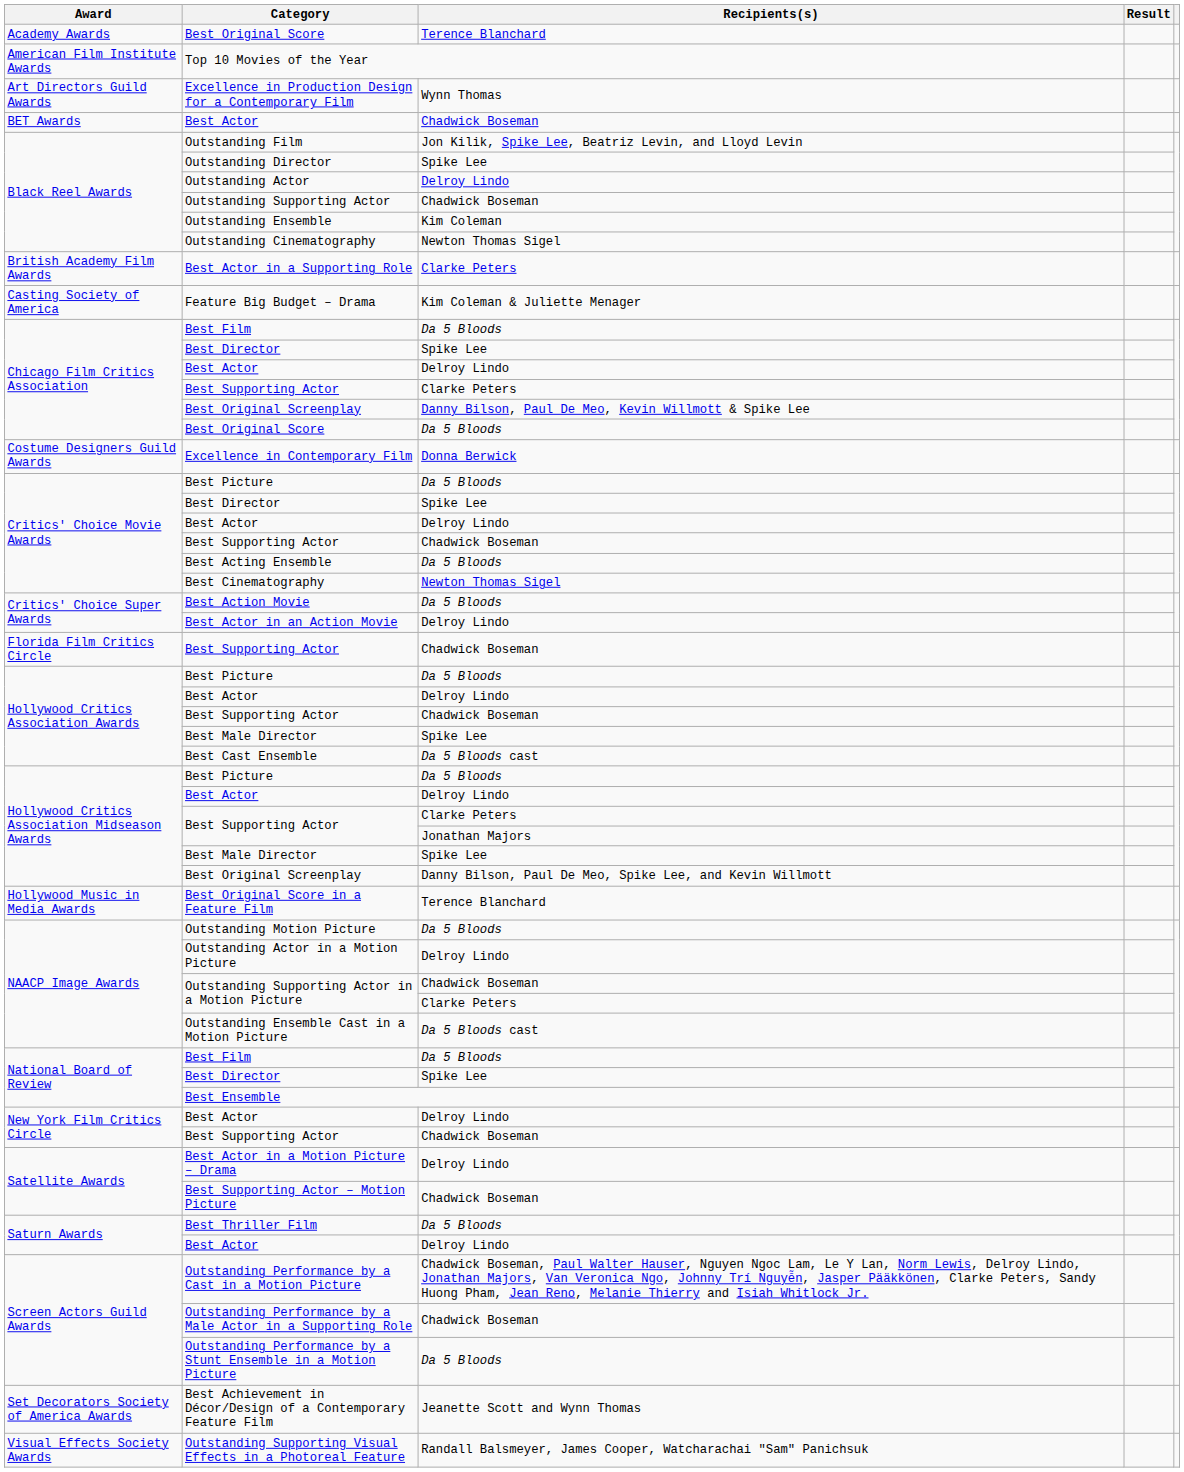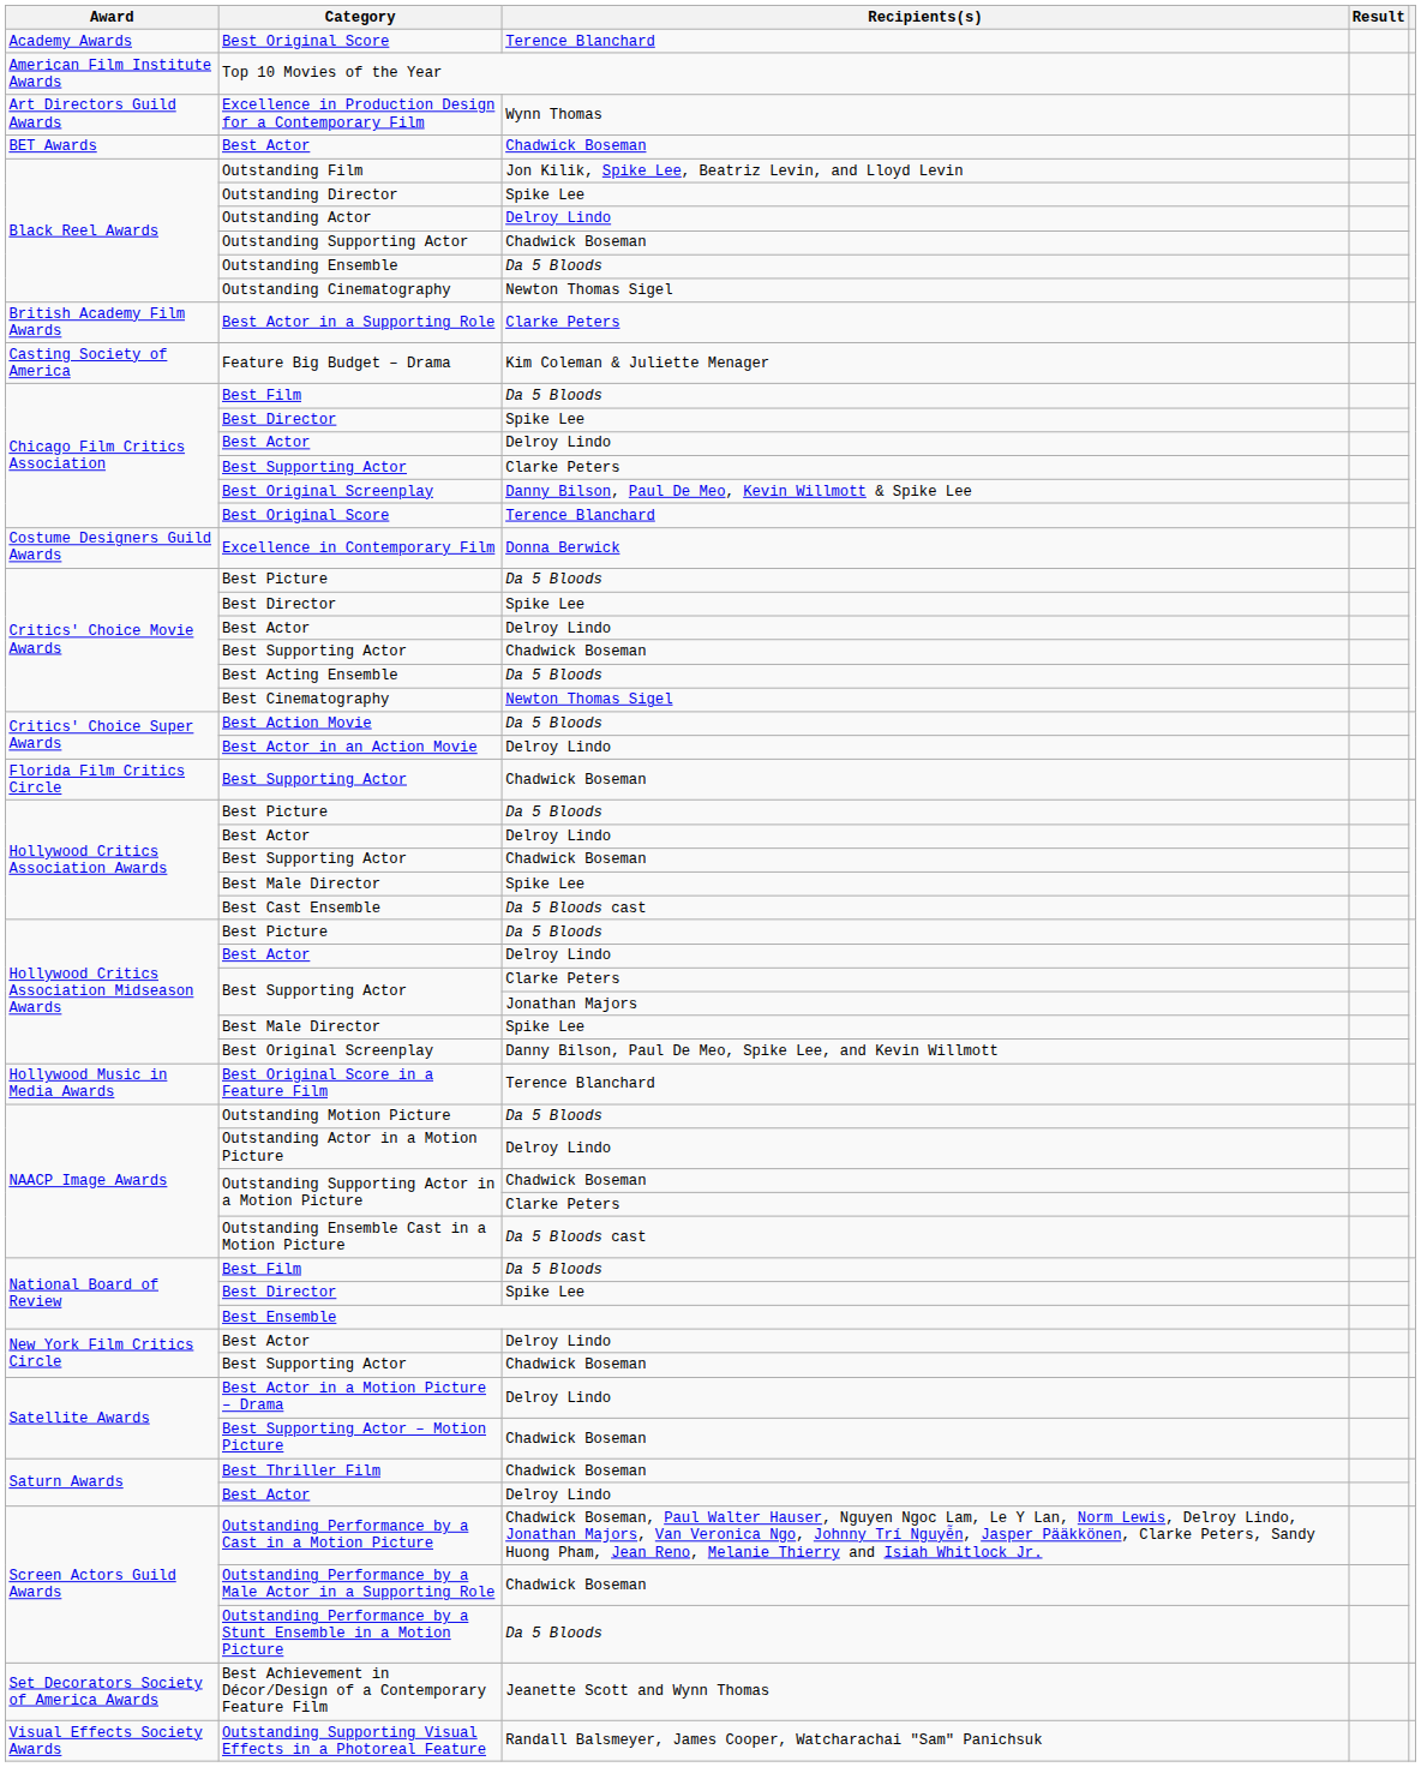Outstanding Ensemble | Recipients(s): Kim Coleman -> Da 5 Bloods
Chicago Film Critics Association / Best Original Score | Recipients(s): Da 5 Bloods -> Terence Blanchard
Best Thriller Film | Recipients(s): Da 5 Bloods -> Chadwick Boseman
